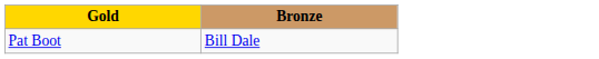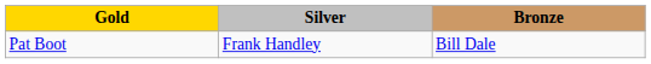+ column: Silver | Frank Handley
